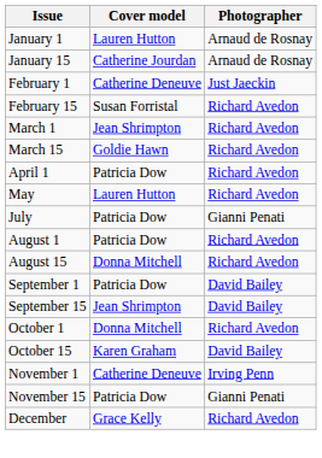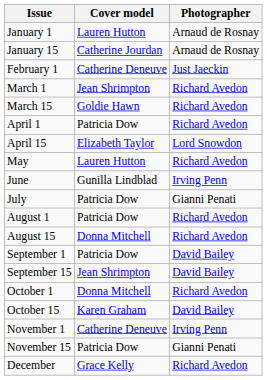- row: February 15 | Susan Forristal | Richard Avedon
+ row: April 15 | Elizabeth Taylor | Lord Snowdon
+ row: June | Gunilla Lindblad | Irving Penn
